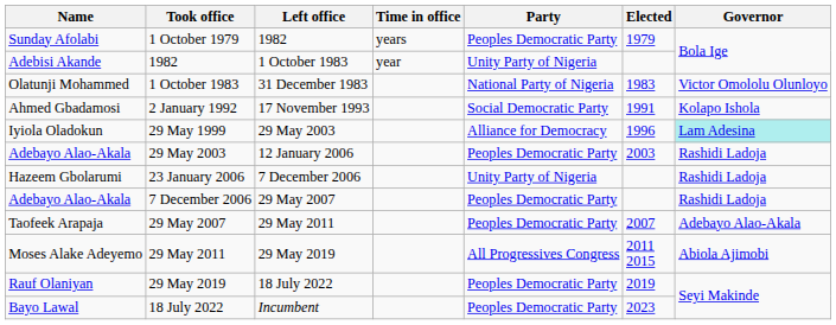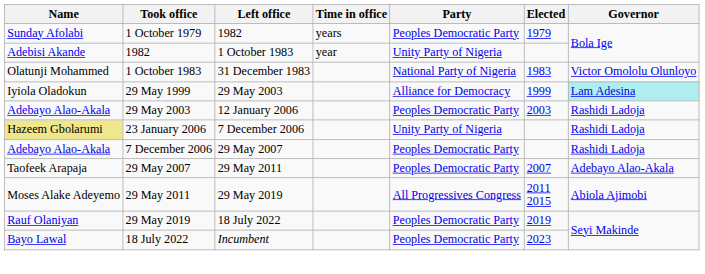- row: Ahmed Gbadamosi | 2 January 1992 | 17 November 1993 | Social Democratic Party | 1991 | Kolapo Ishola
29 May 1999 | Elected: 1996 -> 1999
23 January 2006 | Name: no background -> khaki background
